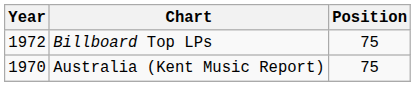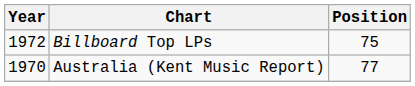Australia (Kent Music Report) | Position: 75 -> 77
